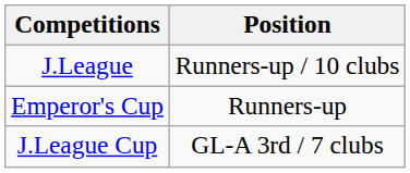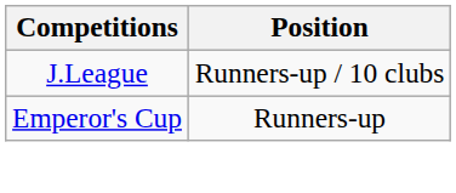- row: J.League Cup | GL-A 3rd / 7 clubs
